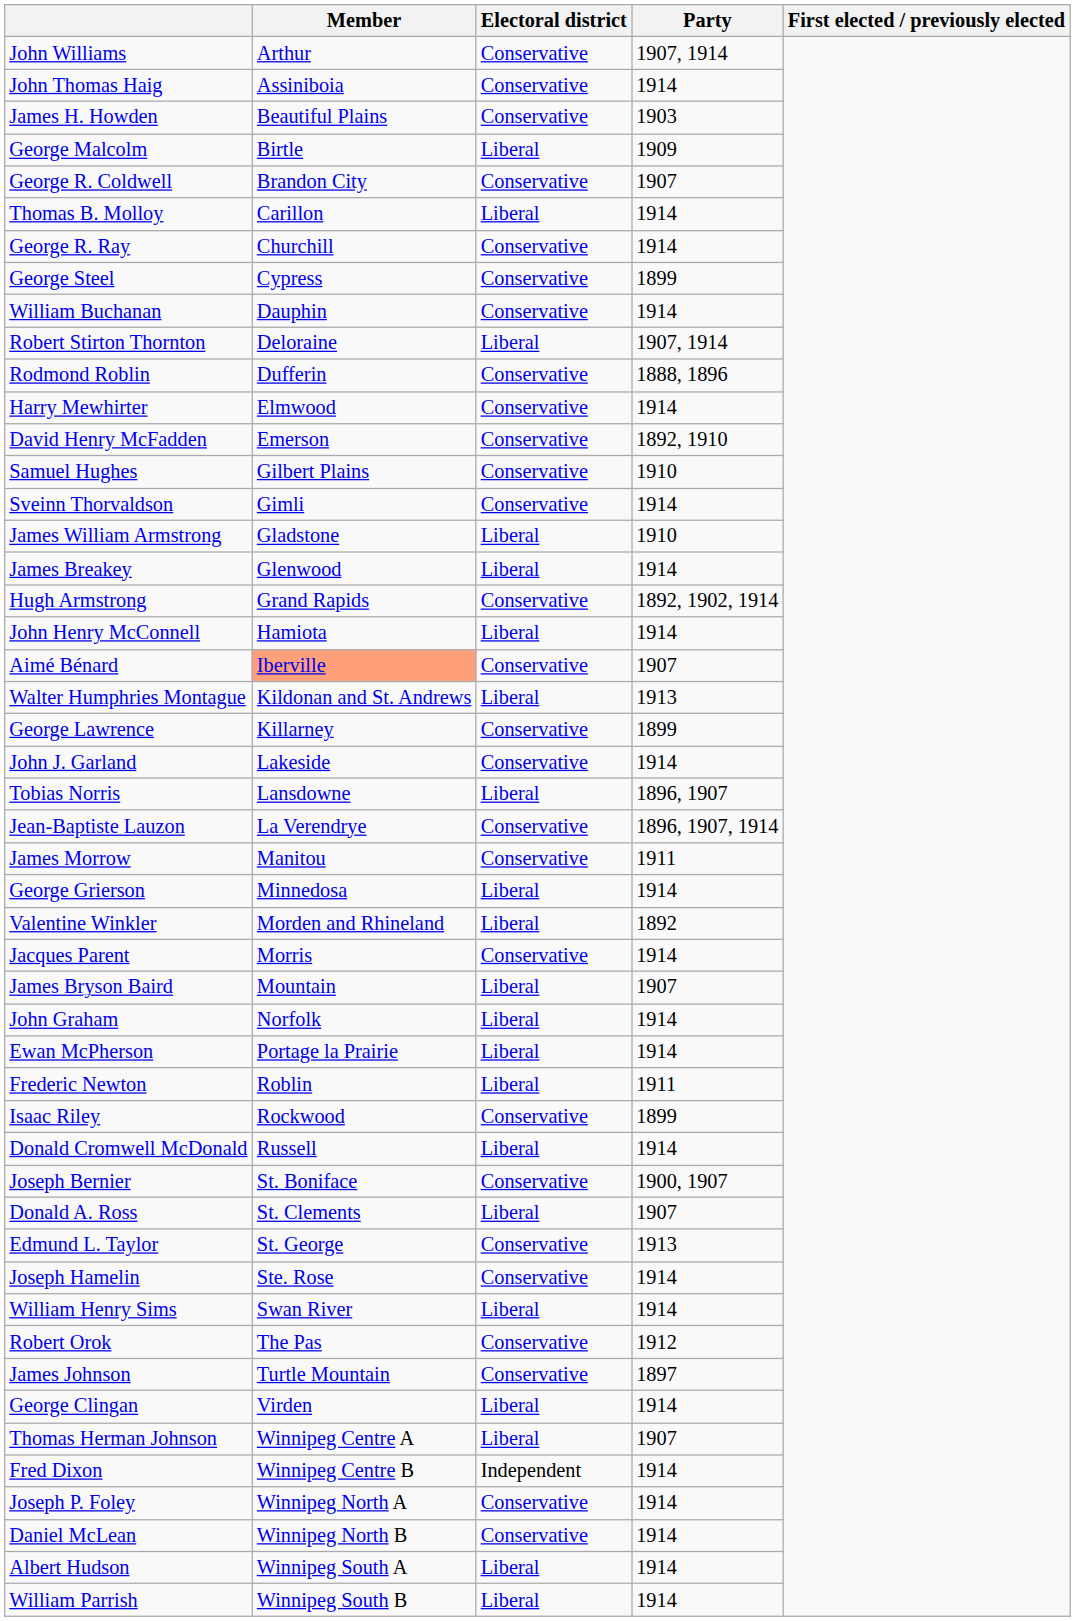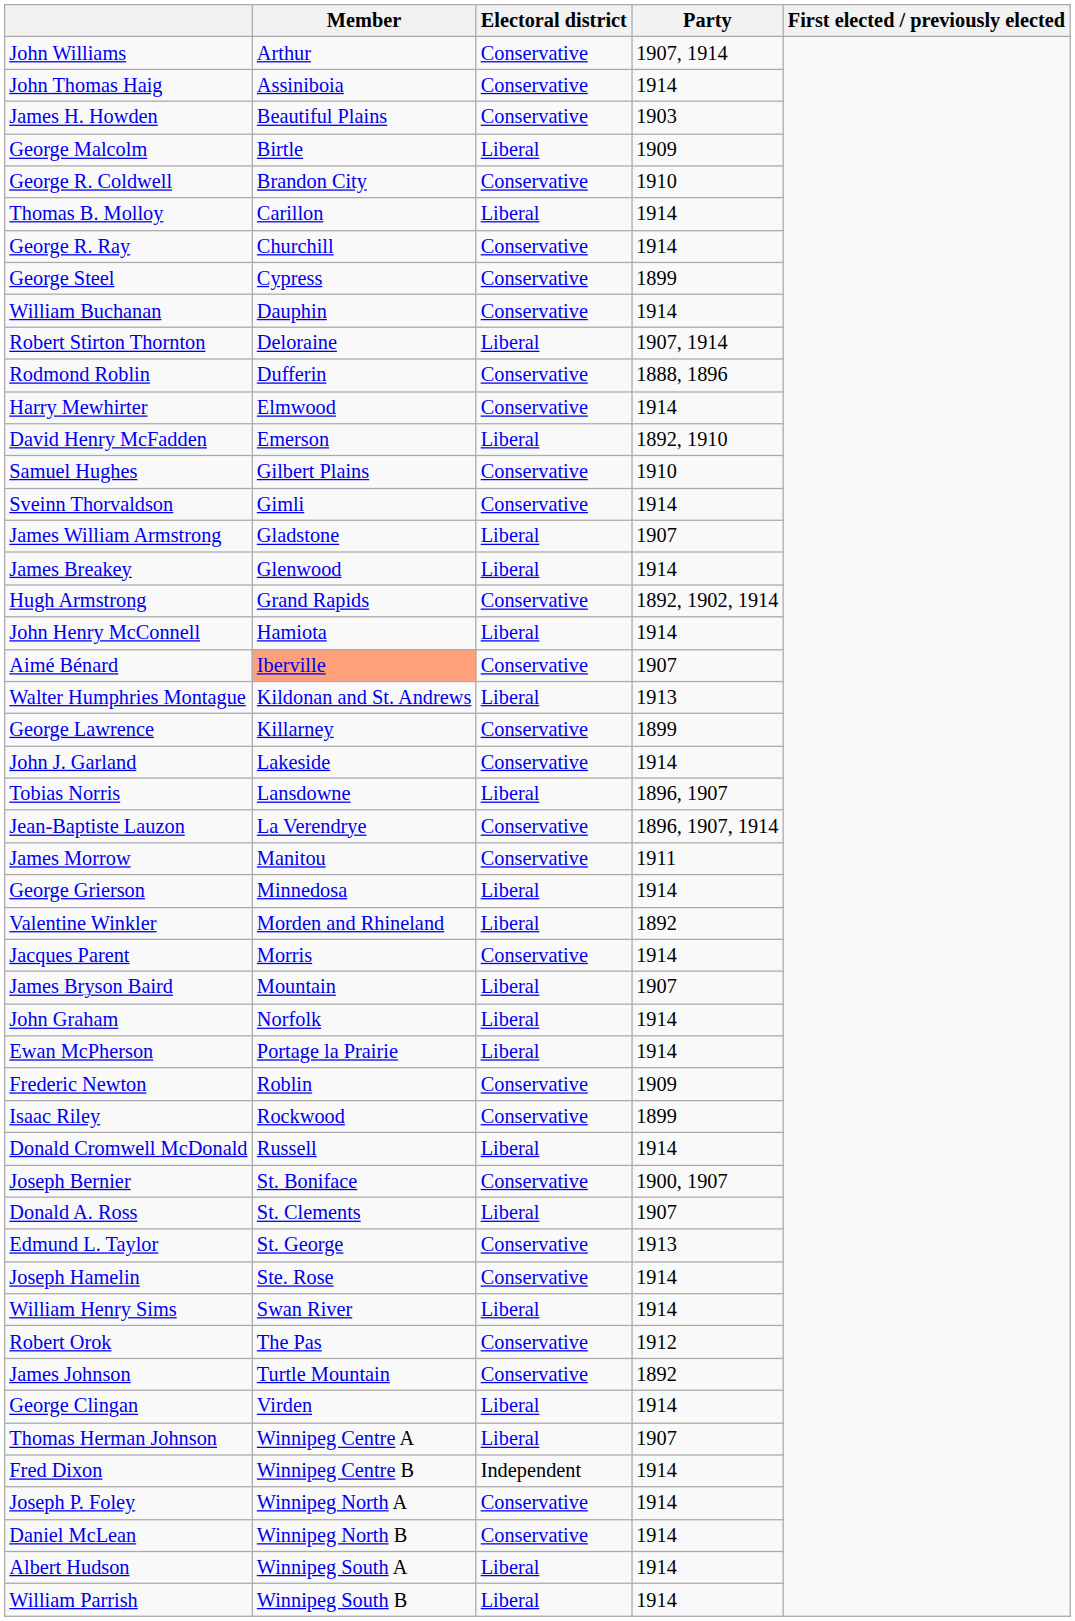George R. Coldwell | Party: 1907 -> 1910
David Henry McFadden | Electoral district: Conservative -> Liberal
James William Armstrong | Party: 1910 -> 1907
Frederic Newton | Electoral district: Liberal -> Conservative
Frederic Newton | Party: 1911 -> 1909
James Johnson | Party: 1897 -> 1892
